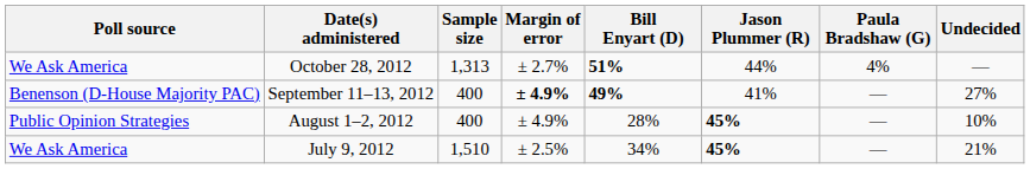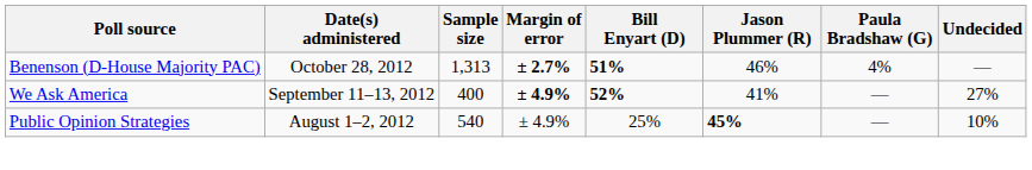October 28, 2012 | Poll source: We Ask America -> Benenson (D-House Majority PAC)
October 28, 2012 | Margin of error: normal -> bold
October 28, 2012 | Jason Plummer (R): 44% -> 46%
September 11–13, 2012 | Poll source: Benenson (D-House Majority PAC) -> We Ask America
September 11–13, 2012 | Bill Enyart (D): 49% -> 52%
August 1–2, 2012 | Sample size: 400 -> 540
August 1–2, 2012 | Bill Enyart (D): 28% -> 25%
- row: We Ask America | July 9, 2012 | 1,510 | ± 2.5% | 34% | 45% | — | 21%
